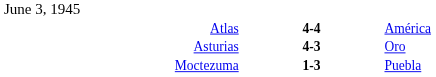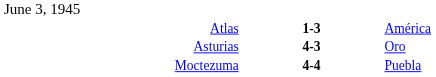Atlas | column 2: 4-4 -> 1-3
Moctezuma | column 2: 1-3 -> 4-4
